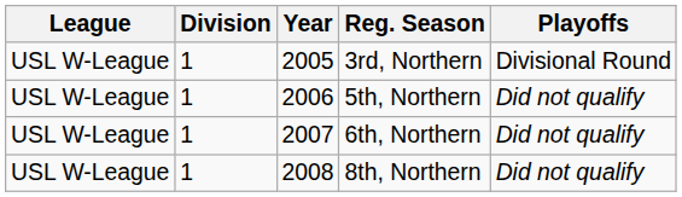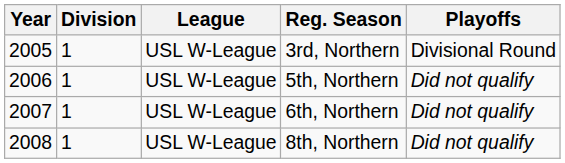columns swapped: Year <-> League
